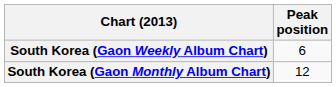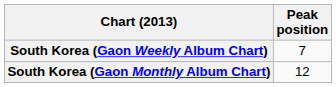South Korea (Gaon Weekly Album Chart) | Peak position: 6 -> 7
